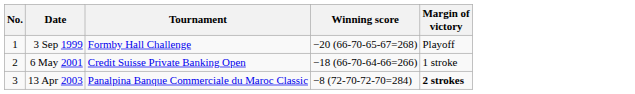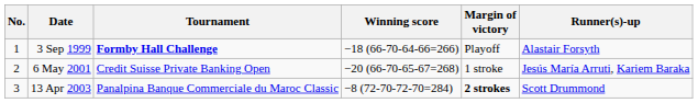+ column: Runner(s)-up | Alastair Forsyth | Jesús María Arruti, Kariem Baraka | Scott Drummond
3 Sep 1999 | Tournament: normal -> bold
3 Sep 1999 | Winning score: −20 (66-70-65-67=268) -> −18 (66-70-64-66=266)
6 May 2001 | Winning score: −18 (66-70-64-66=266) -> −20 (66-70-65-67=268)
